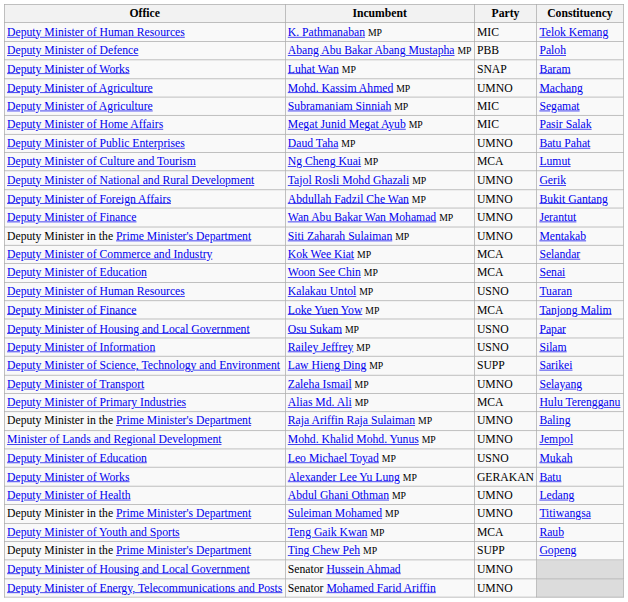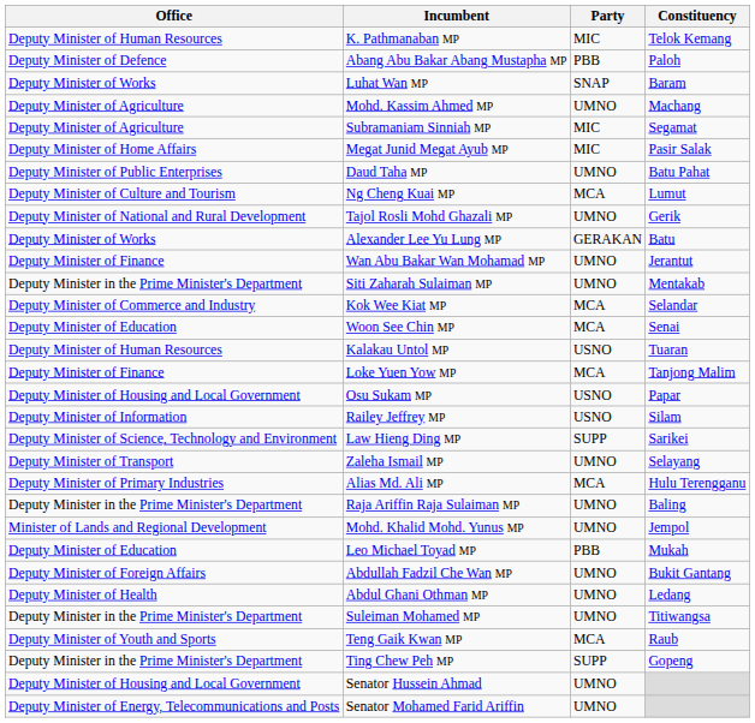rows swapped: Alexander Lee Yu Lung MP <-> Abdullah Fadzil Che Wan MP
Leo Michael Toyad MP | Party: USNO -> PBB
